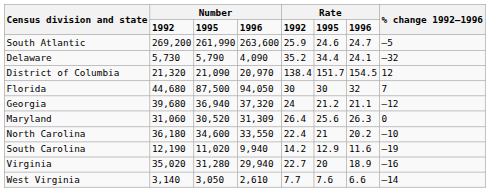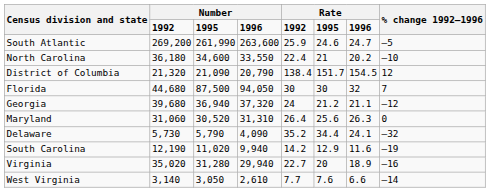rows swapped: Delaware <-> North Carolina
District of Columbia | column 4: 20,970 -> 20,790
Maryland | column 4: 31,309 -> 31,310
